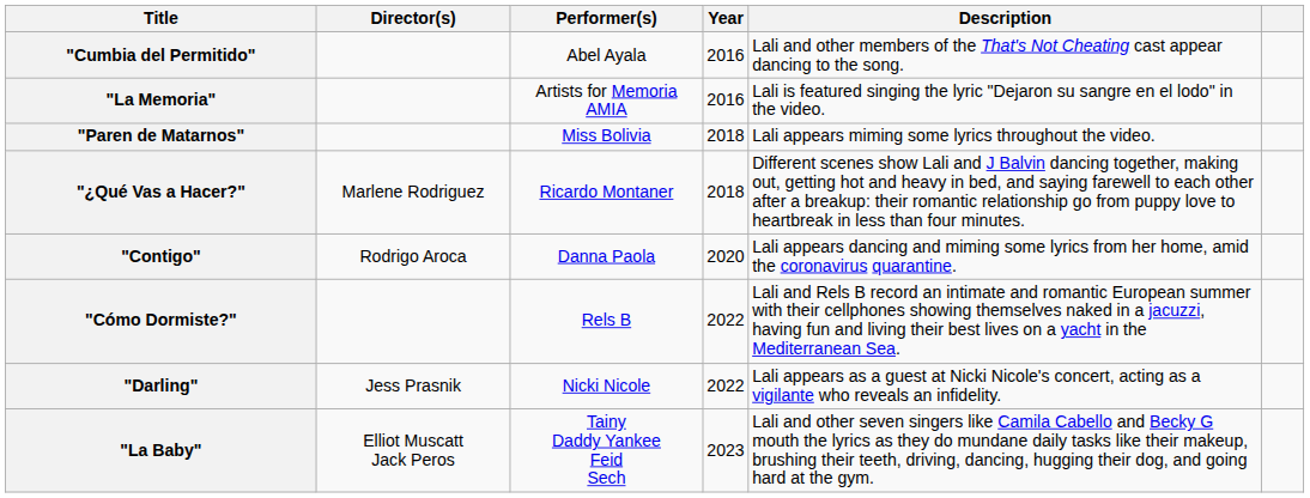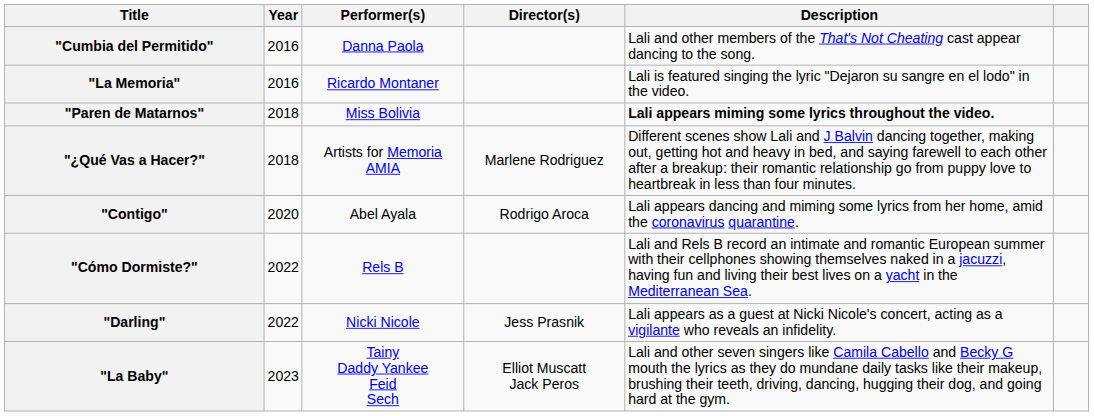columns swapped: Year <-> Director(s)
"Cumbia del Permitido" | Performer(s): Abel Ayala -> Danna Paola
"La Memoria" | Performer(s): Artists for Memoria AMIA -> Ricardo Montaner
"Paren de Matarnos" | Description: normal -> bold
"¿Qué Vas a Hacer?" | Performer(s): Ricardo Montaner -> Artists for Memoria AMIA
"Contigo" | Performer(s): Danna Paola -> Abel Ayala
